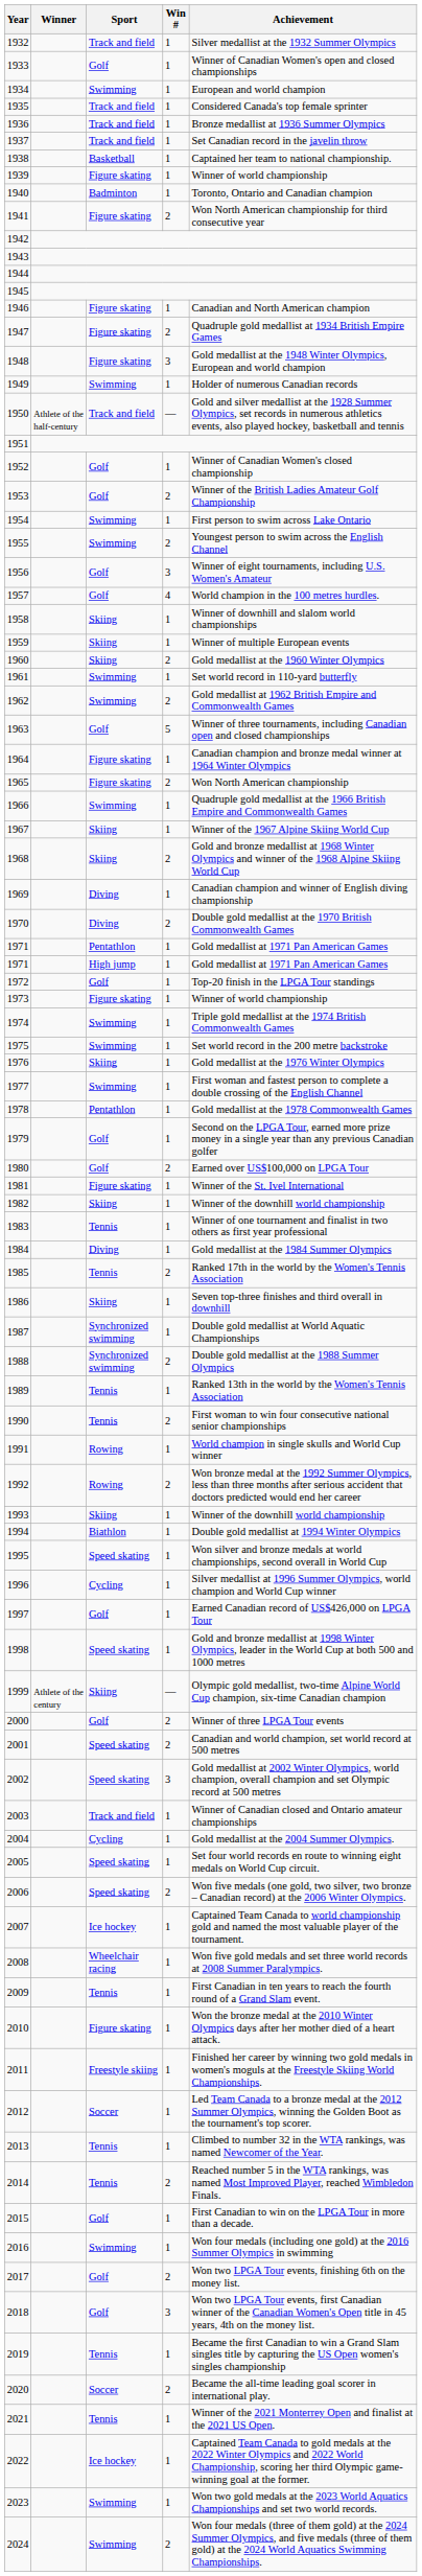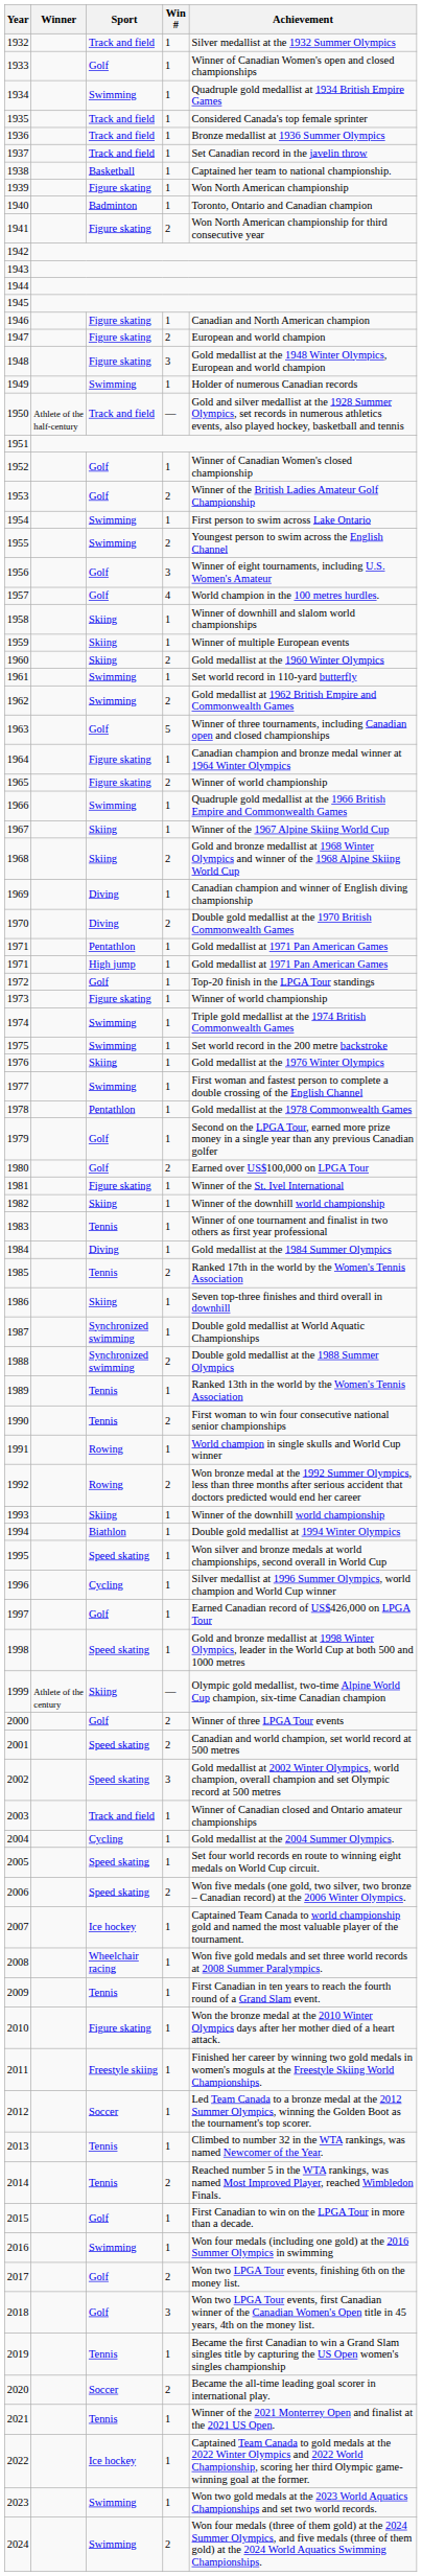1934 | Achievement: European and world champion -> Quadruple gold medallist at 1934 British Empire Games
1939 | Achievement: Winner of world championship -> Won North American championship
1947 | Achievement: Quadruple gold medallist at 1934 British Empire Games -> European and world champion
1965 | Achievement: Won North American championship -> Winner of world championship
